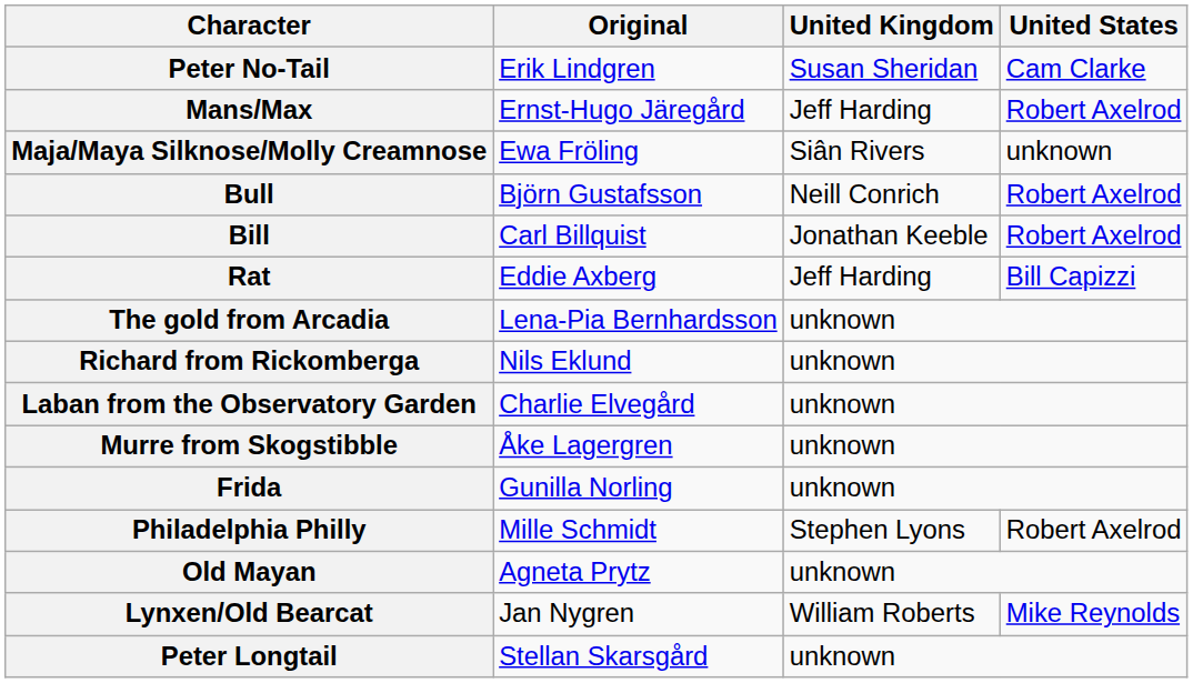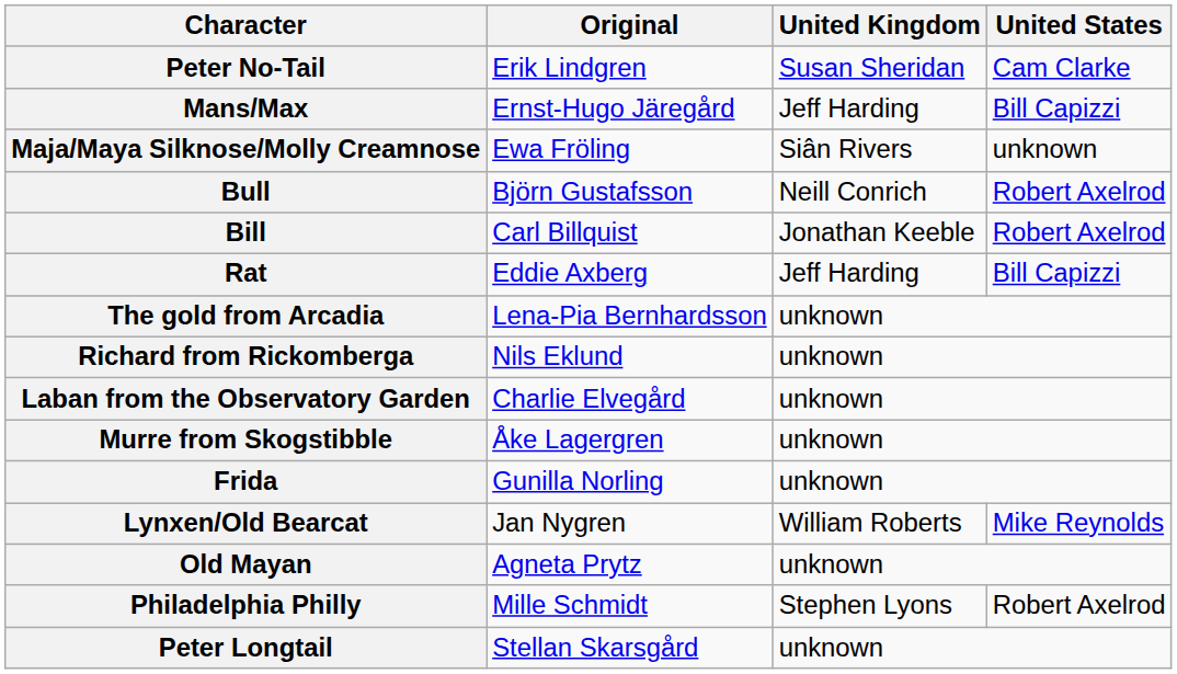Mans/Max | United States: Robert Axelrod -> Bill Capizzi
rows swapped: Lynxen/Old Bearcat <-> Philadelphia Philly
